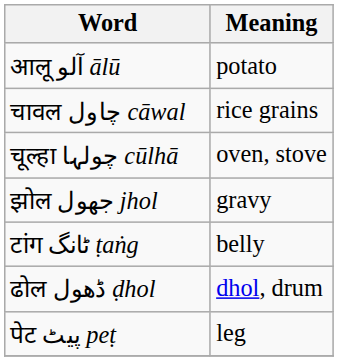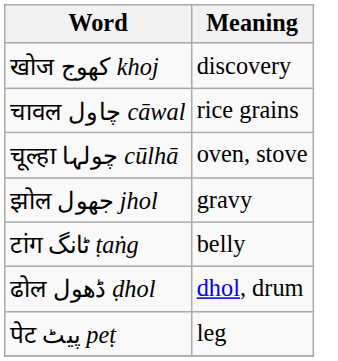- row: आलू آلو ālū | potato
+ row: खोज کھوج khoj | discovery
